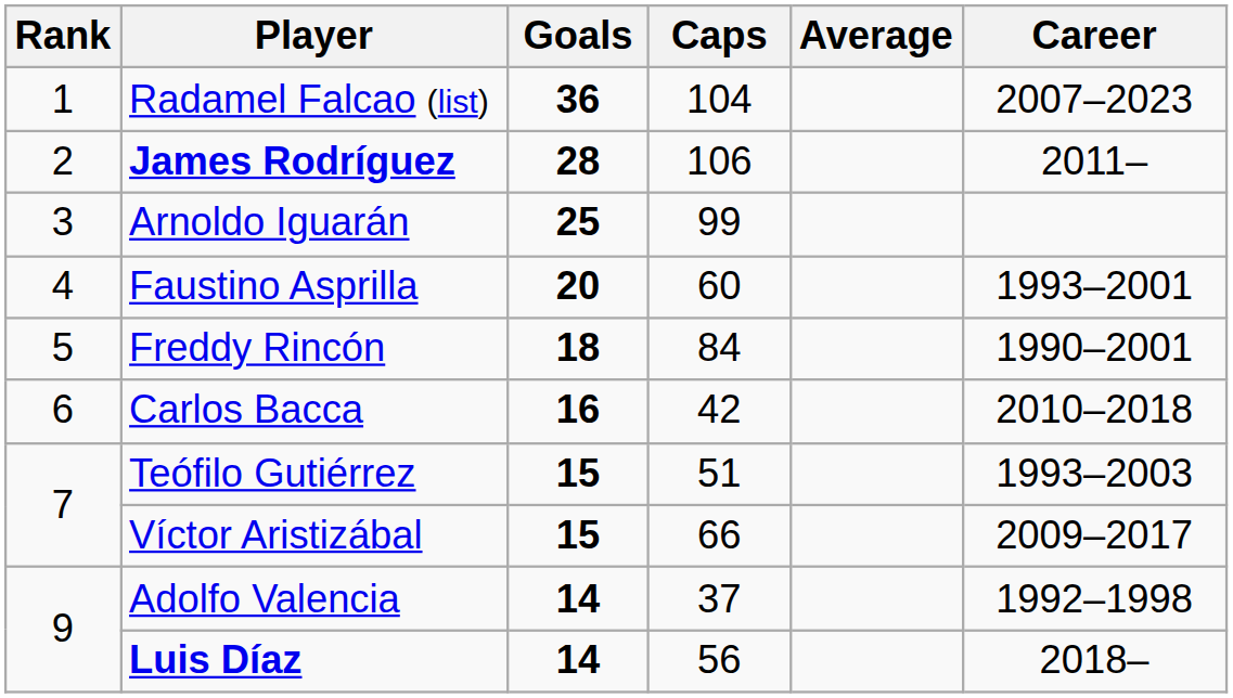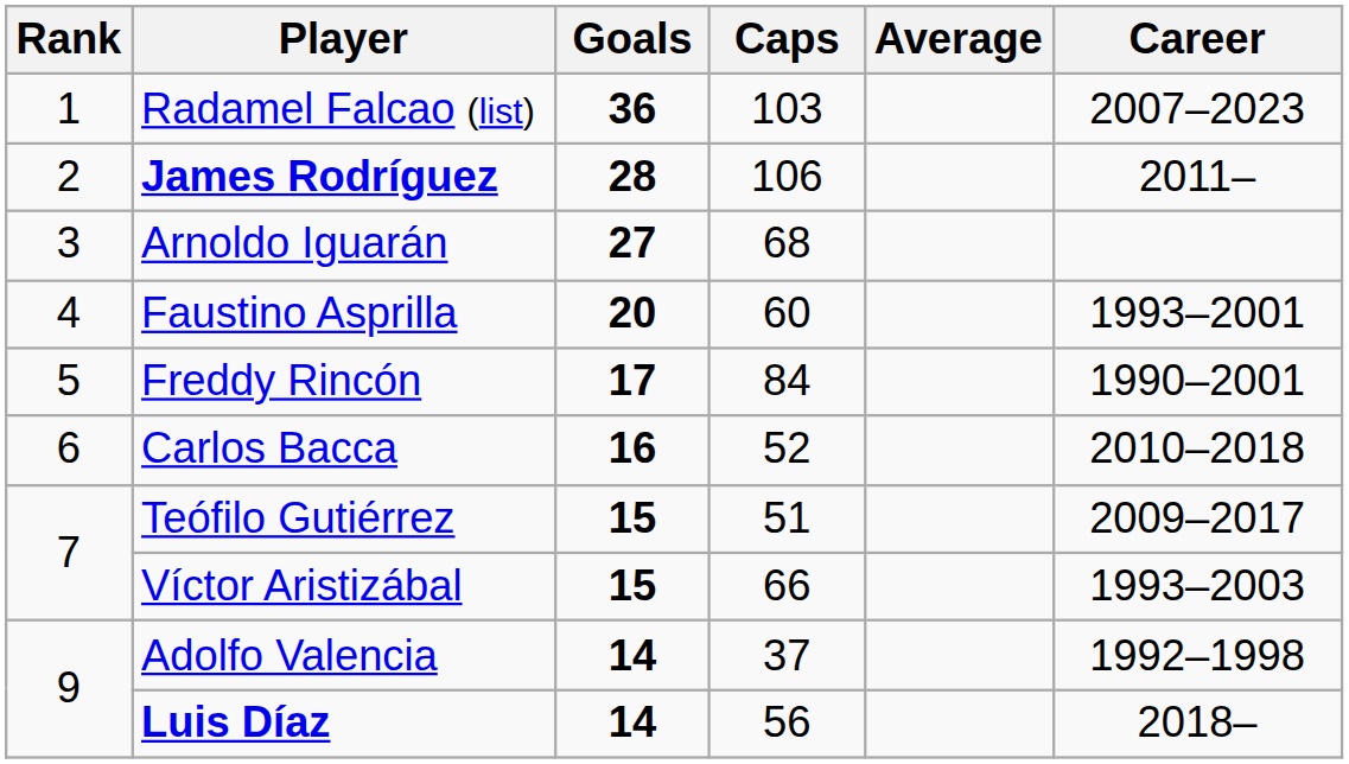Radamel Falcao (list) | Caps: 104 -> 103
Arnoldo Iguarán | Goals: 25 -> 27
Arnoldo Iguarán | Caps: 99 -> 68
Freddy Rincón | Goals: 18 -> 17
Carlos Bacca | Caps: 42 -> 52
Teófilo Gutiérrez | Career: 1993–2003 -> 2009–2017
Víctor Aristizábal | Career: 2009–2017 -> 1993–2003
